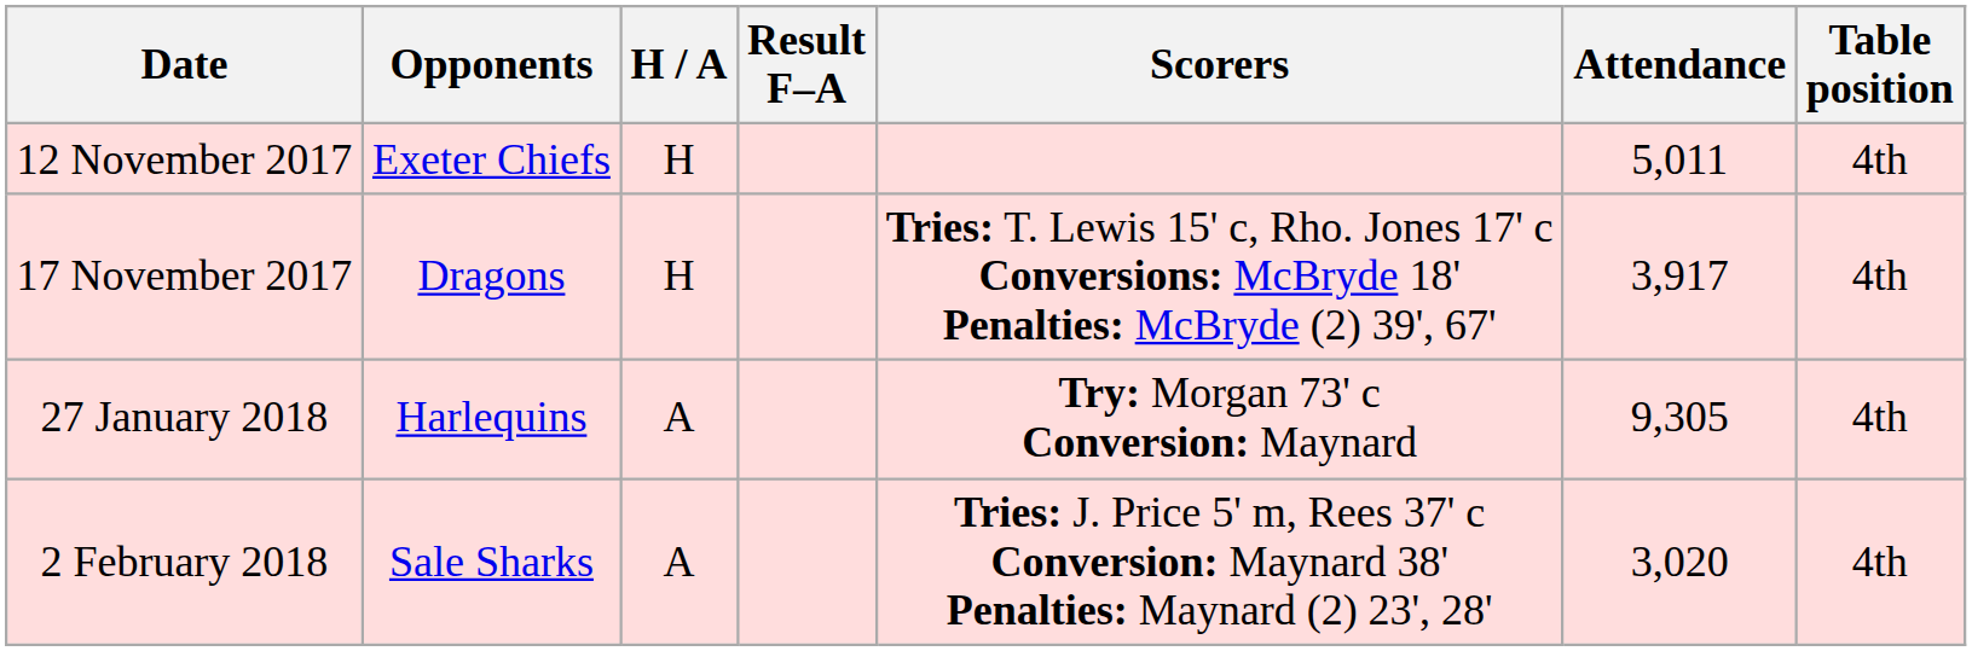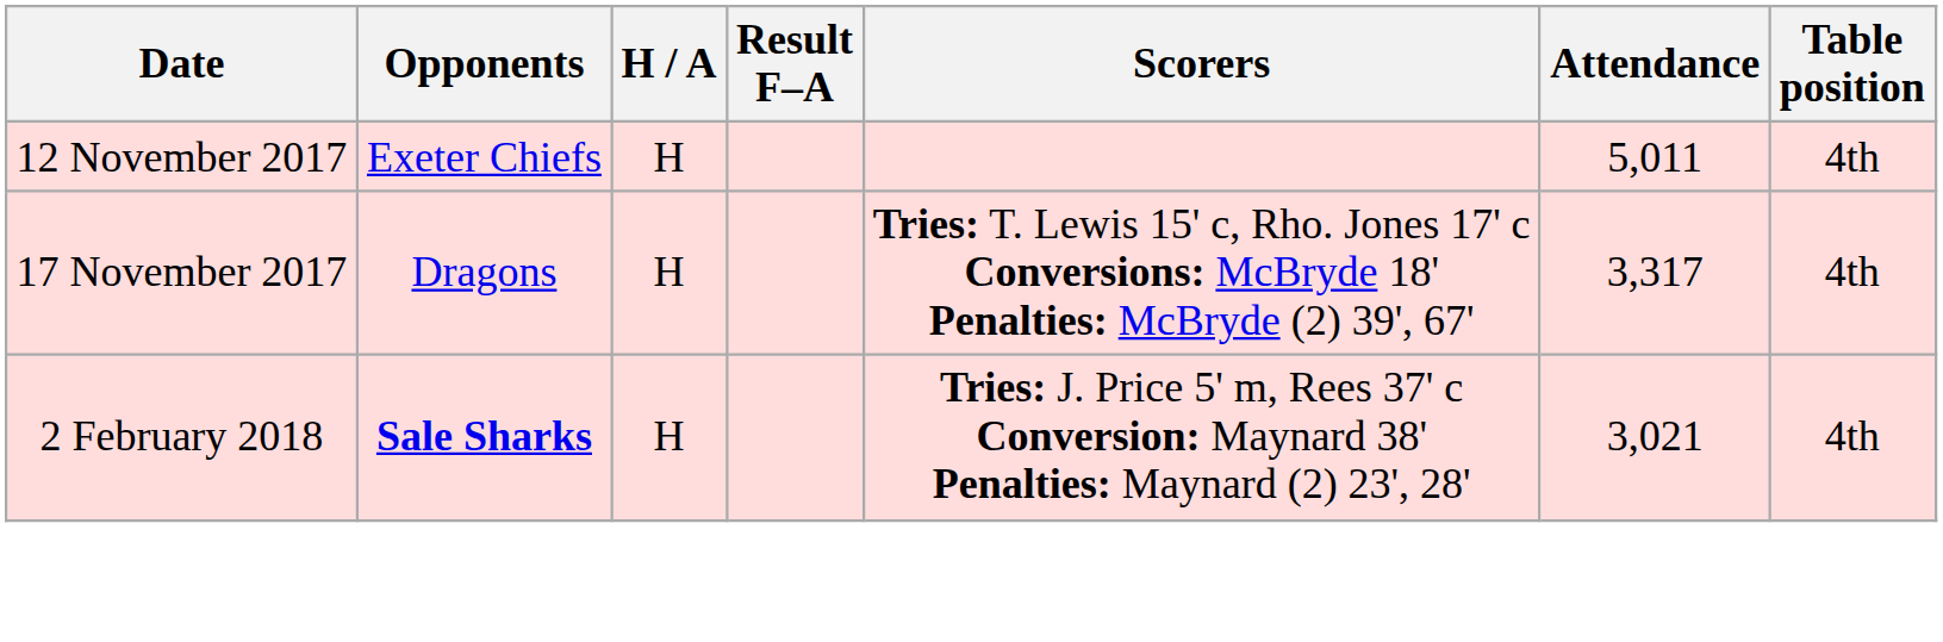17 November 2017 | Attendance: 3,917 -> 3,317
- row: 27 January 2018 | Harlequins | A | Try: Morgan 73' c Conversion: Maynard | 9,305 | 4th
2 February 2018 | Opponents: normal -> bold
2 February 2018 | H / A: A -> H
2 February 2018 | Attendance: 3,020 -> 3,021
